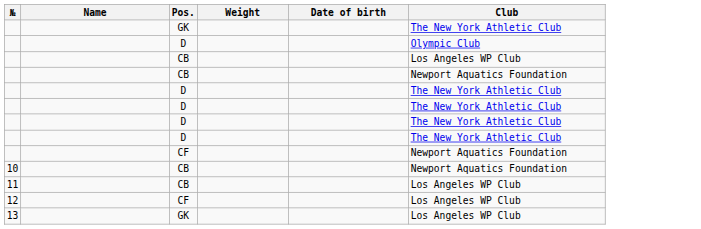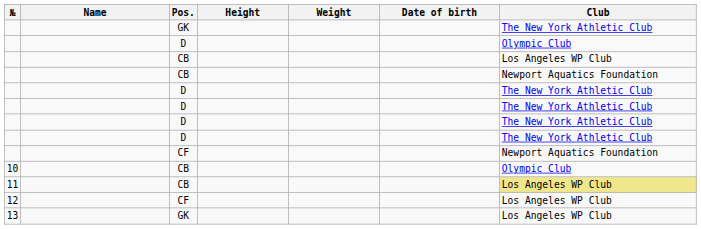+ column: Height
10 | Club: Newport Aquatics Foundation -> Olympic Club
11 | Club: no background -> khaki background
